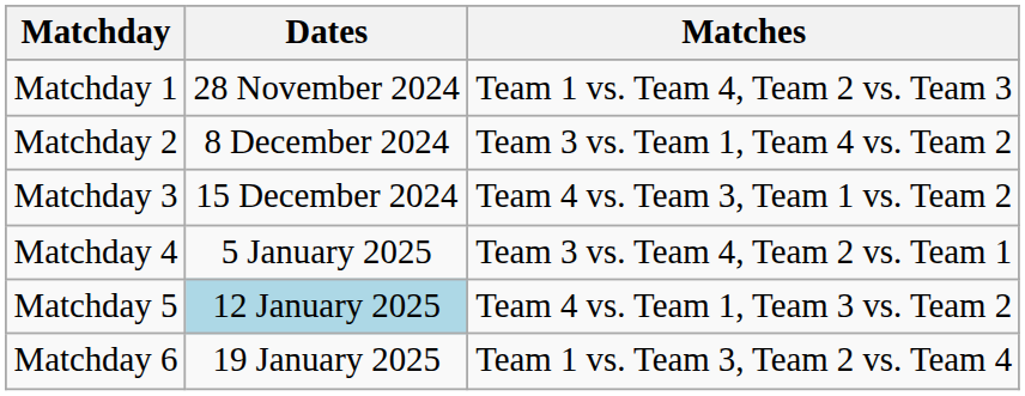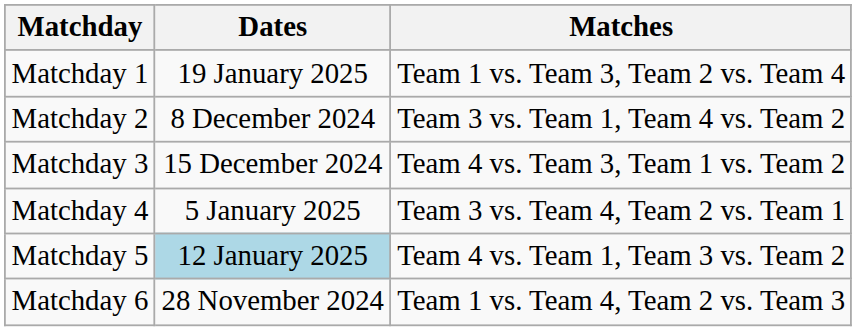Matchday 1 | Dates: 28 November 2024 -> 19 January 2025
Matchday 1 | Matches: Team 1 vs. Team 4, Team 2 vs. Team 3 -> Team 1 vs. Team 3, Team 2 vs. Team 4
Matchday 6 | Dates: 19 January 2025 -> 28 November 2024
Matchday 6 | Matches: Team 1 vs. Team 3, Team 2 vs. Team 4 -> Team 1 vs. Team 4, Team 2 vs. Team 3
